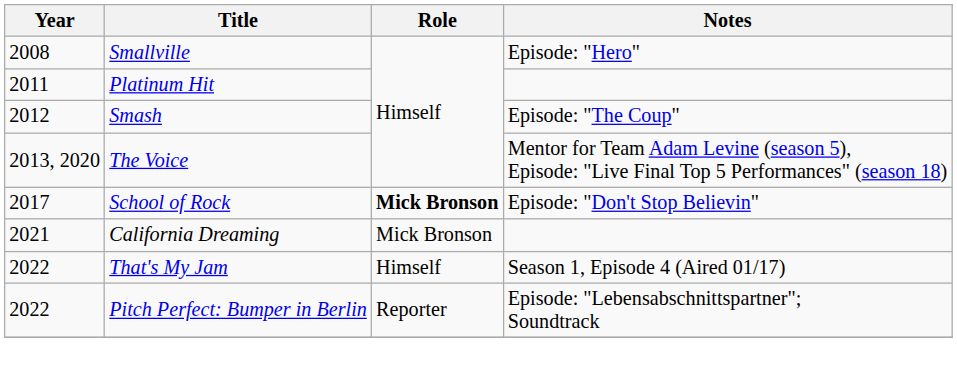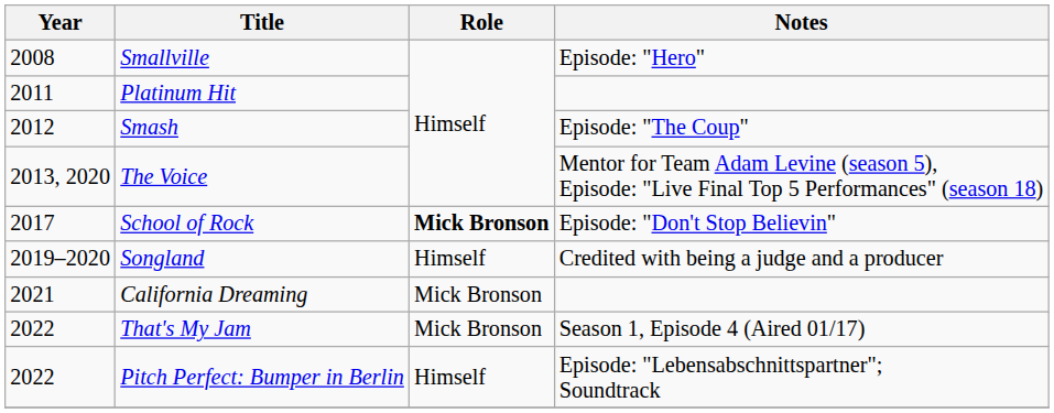+ row: 2019–2020 | Songland | Himself | Credited with being a judge and a producer
That's My Jam | Role: Himself -> Mick Bronson
Pitch Perfect: Bumper in Berlin | Role: Reporter -> Himself
